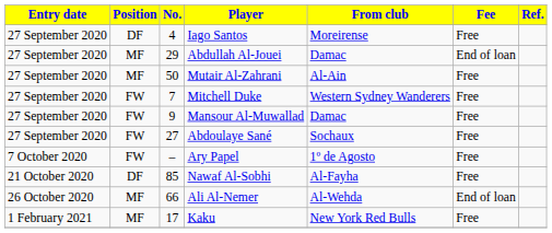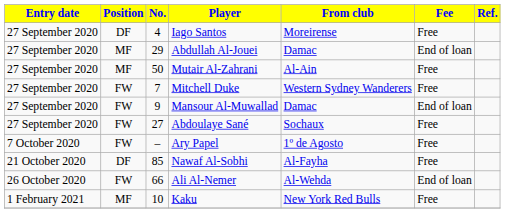Mansour Al-Muwallad | Fee: Free -> End of loan
Ali Al-Nemer | Position: MF -> FW
Kaku | No.: 17 -> 10
